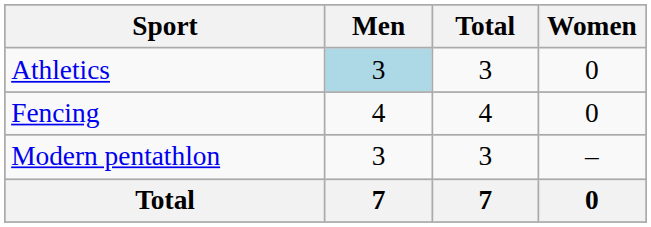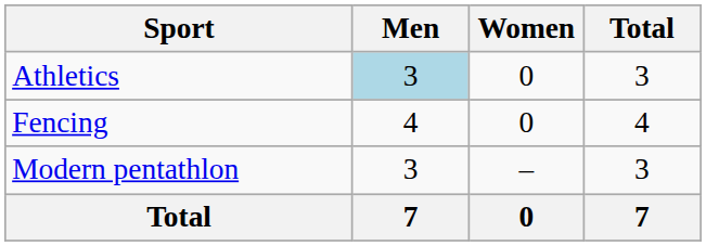columns swapped: Women <-> Total
